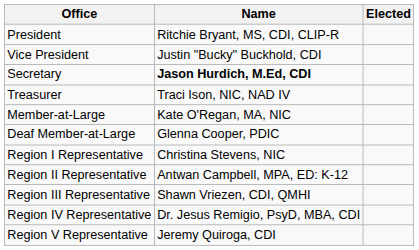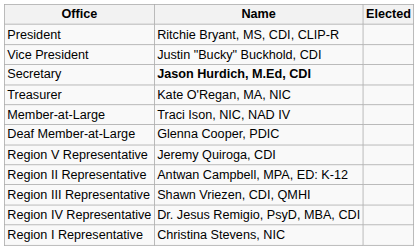Treasurer | Name: Traci Ison, NIC, NAD IV -> Kate O'Regan, MA, NIC
Member-at-Large | Name: Kate O'Regan, MA, NIC -> Traci Ison, NIC, NAD IV
rows swapped: Region I Representative <-> Region V Representative
